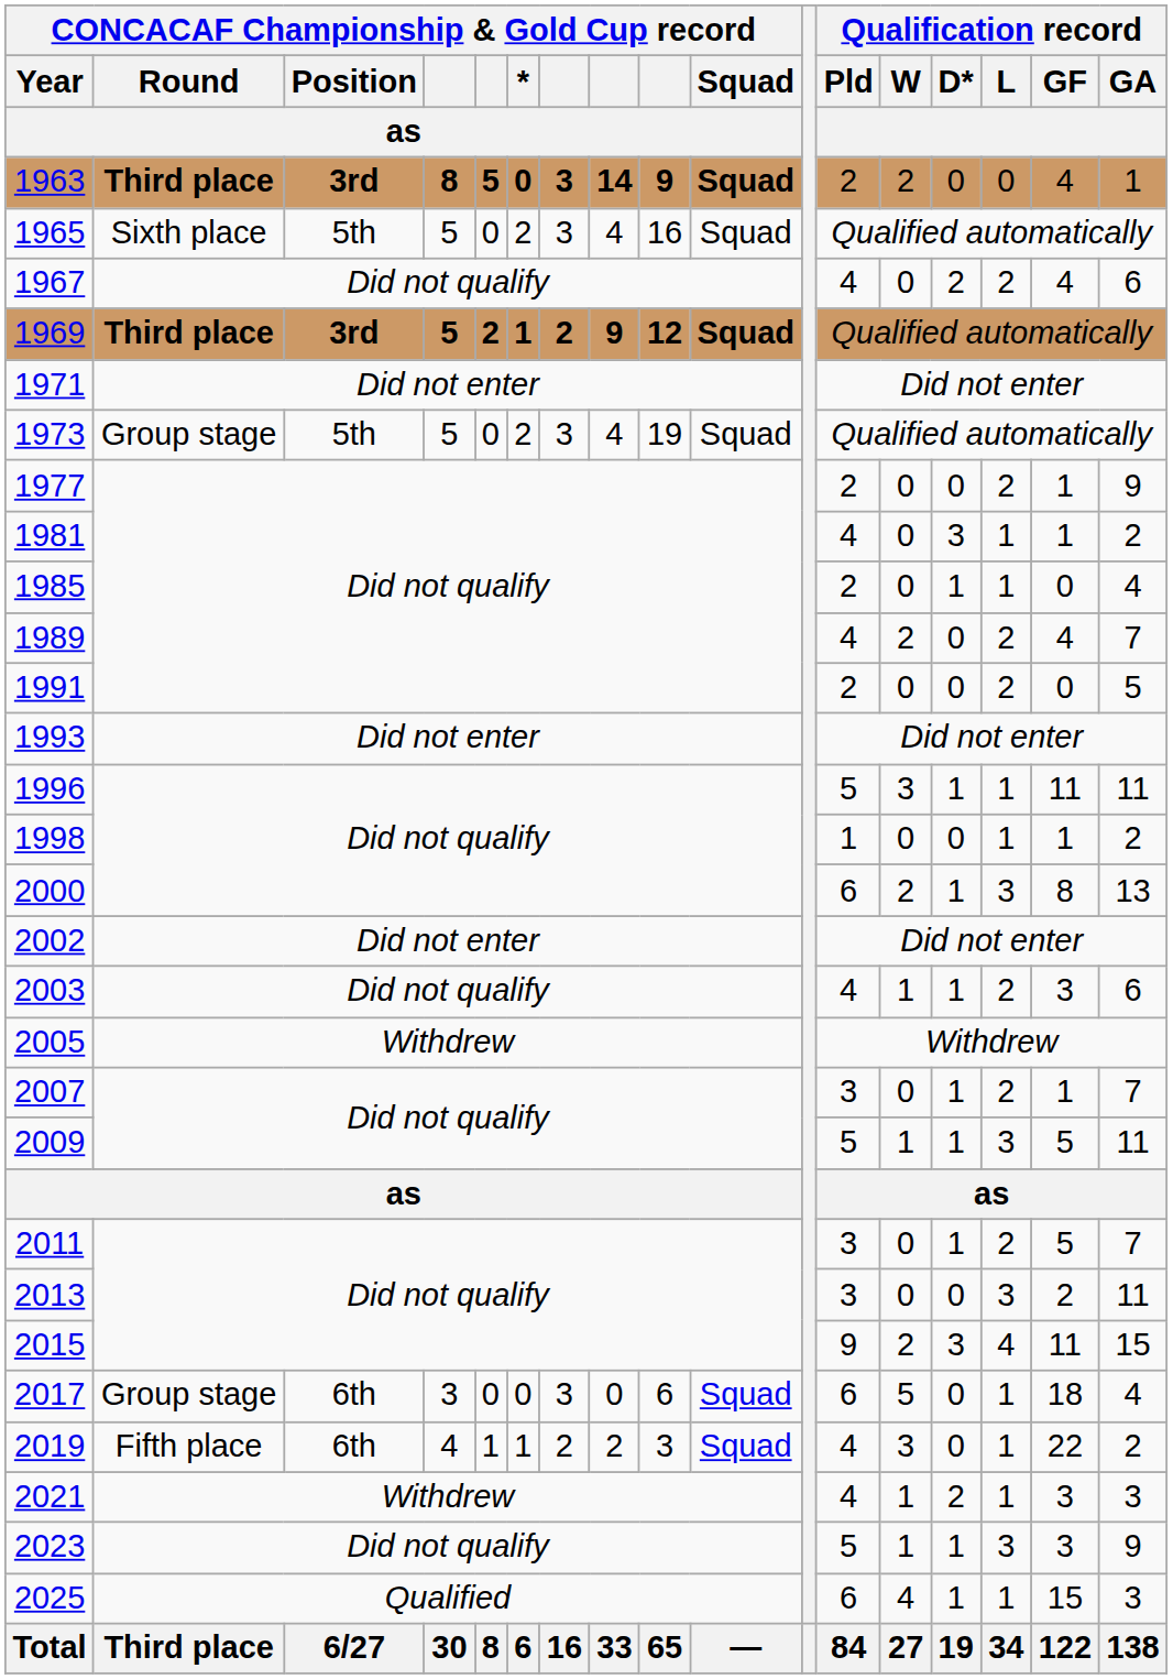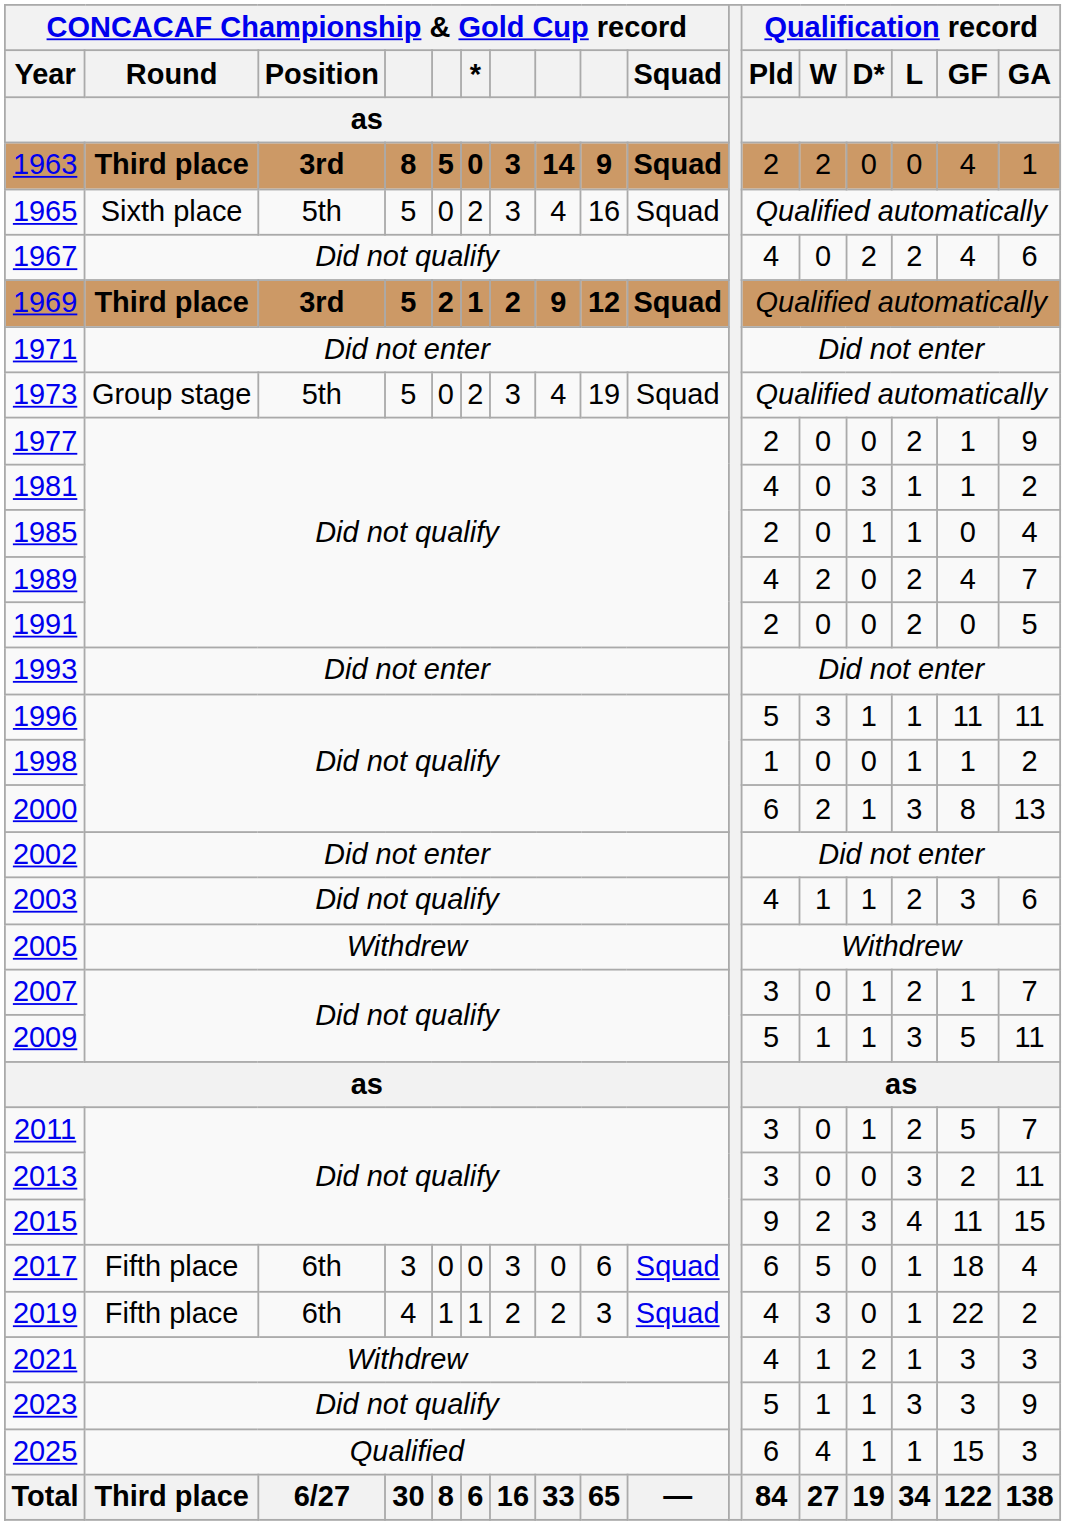2017 | CONCACAF Championship & Gold Cup record / Round / as: Group stage -> Fifth place
